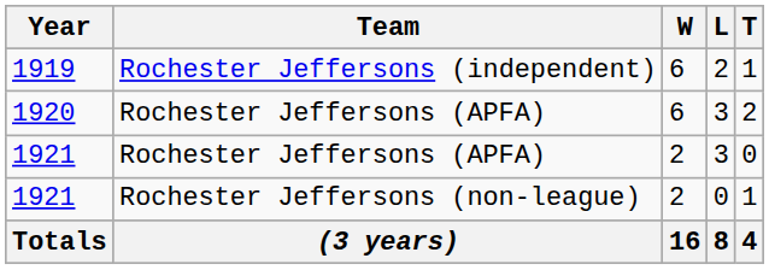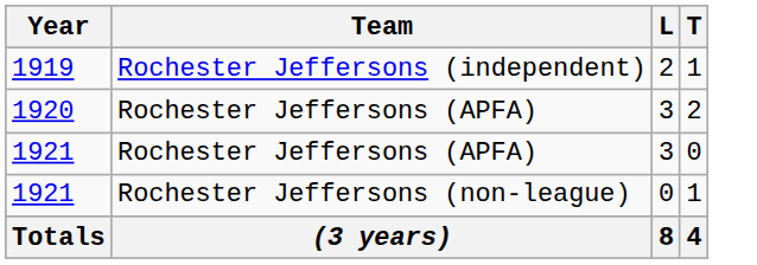- column: W | 6 | 6 | 2 | 2 | 16
